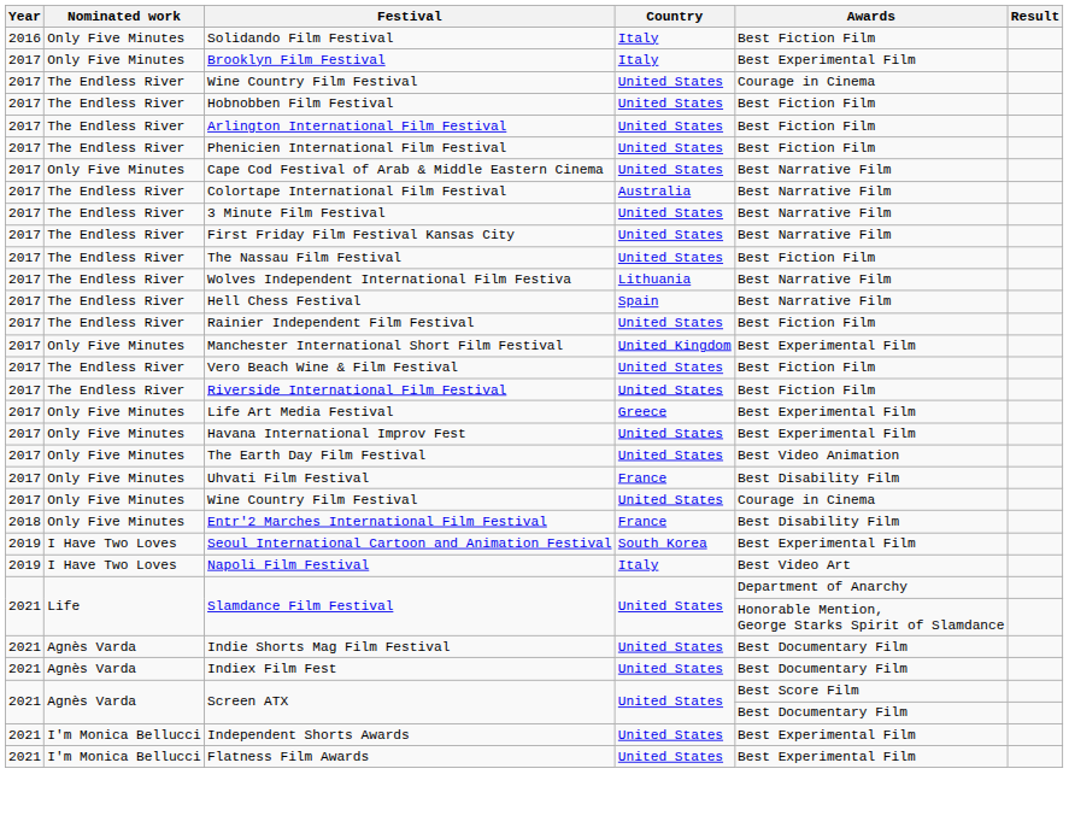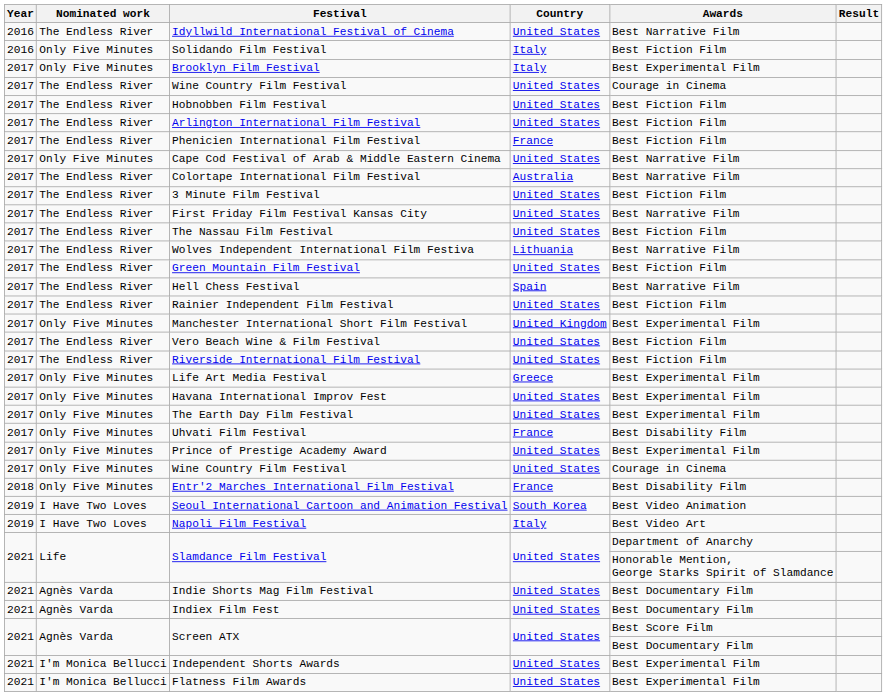+ row: 2016 | The Endless River | Idyllwild International Festival of Cinema | United States | Best Narrative Film
Phenicien International Film Festival | Country: United States -> France
3 Minute Film Festival | Awards: Best Narrative Film -> Best Fiction Film
+ row: 2017 | The Endless River | Green Mountain Film Festival | United States | Best Fiction Film
The Earth Day Film Festival | Awards: Best Video Animation -> Best Experimental Film
+ row: 2017 | Only Five Minutes | Prince of Prestige Academy Award | United States | Best Experimental Film
Seoul International Cartoon and Animation Festival | Awards: Best Experimental Film -> Best Video Animation
